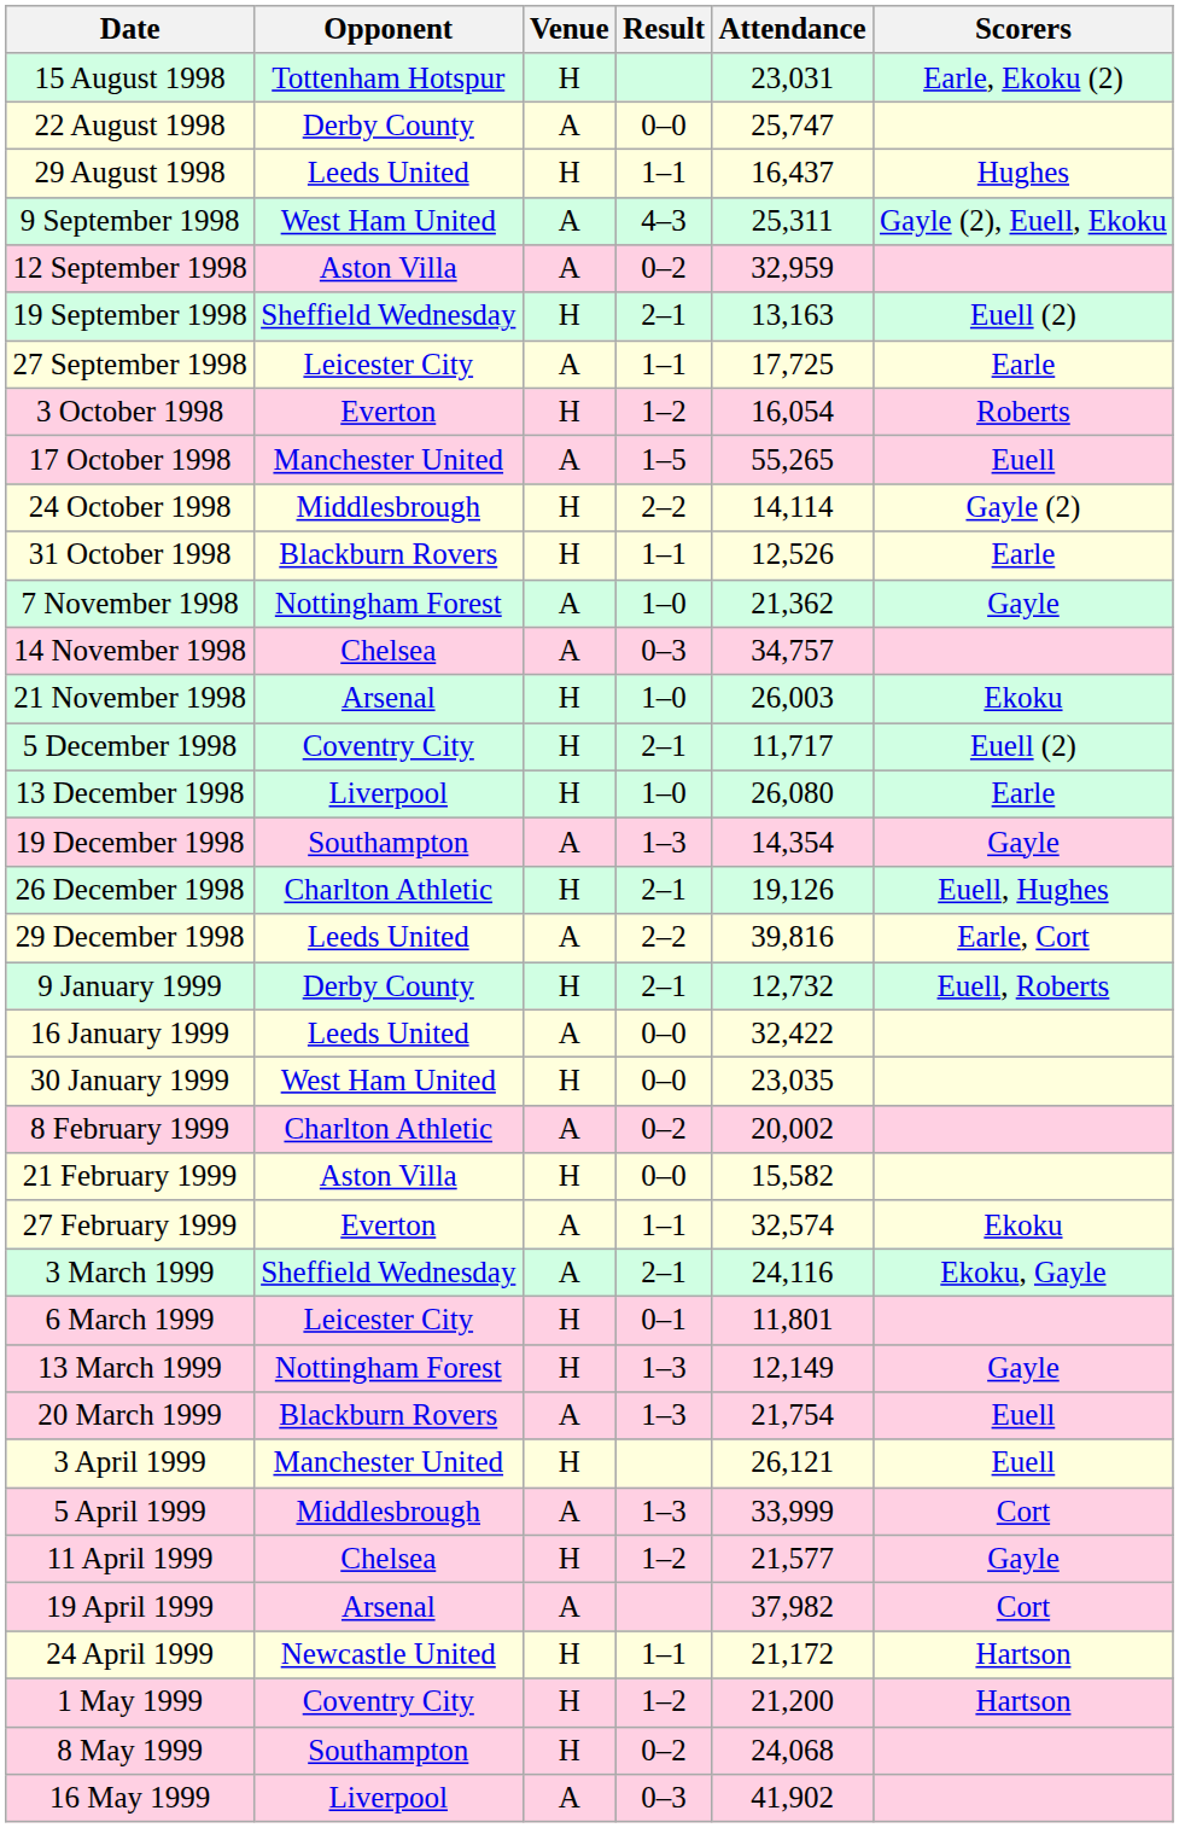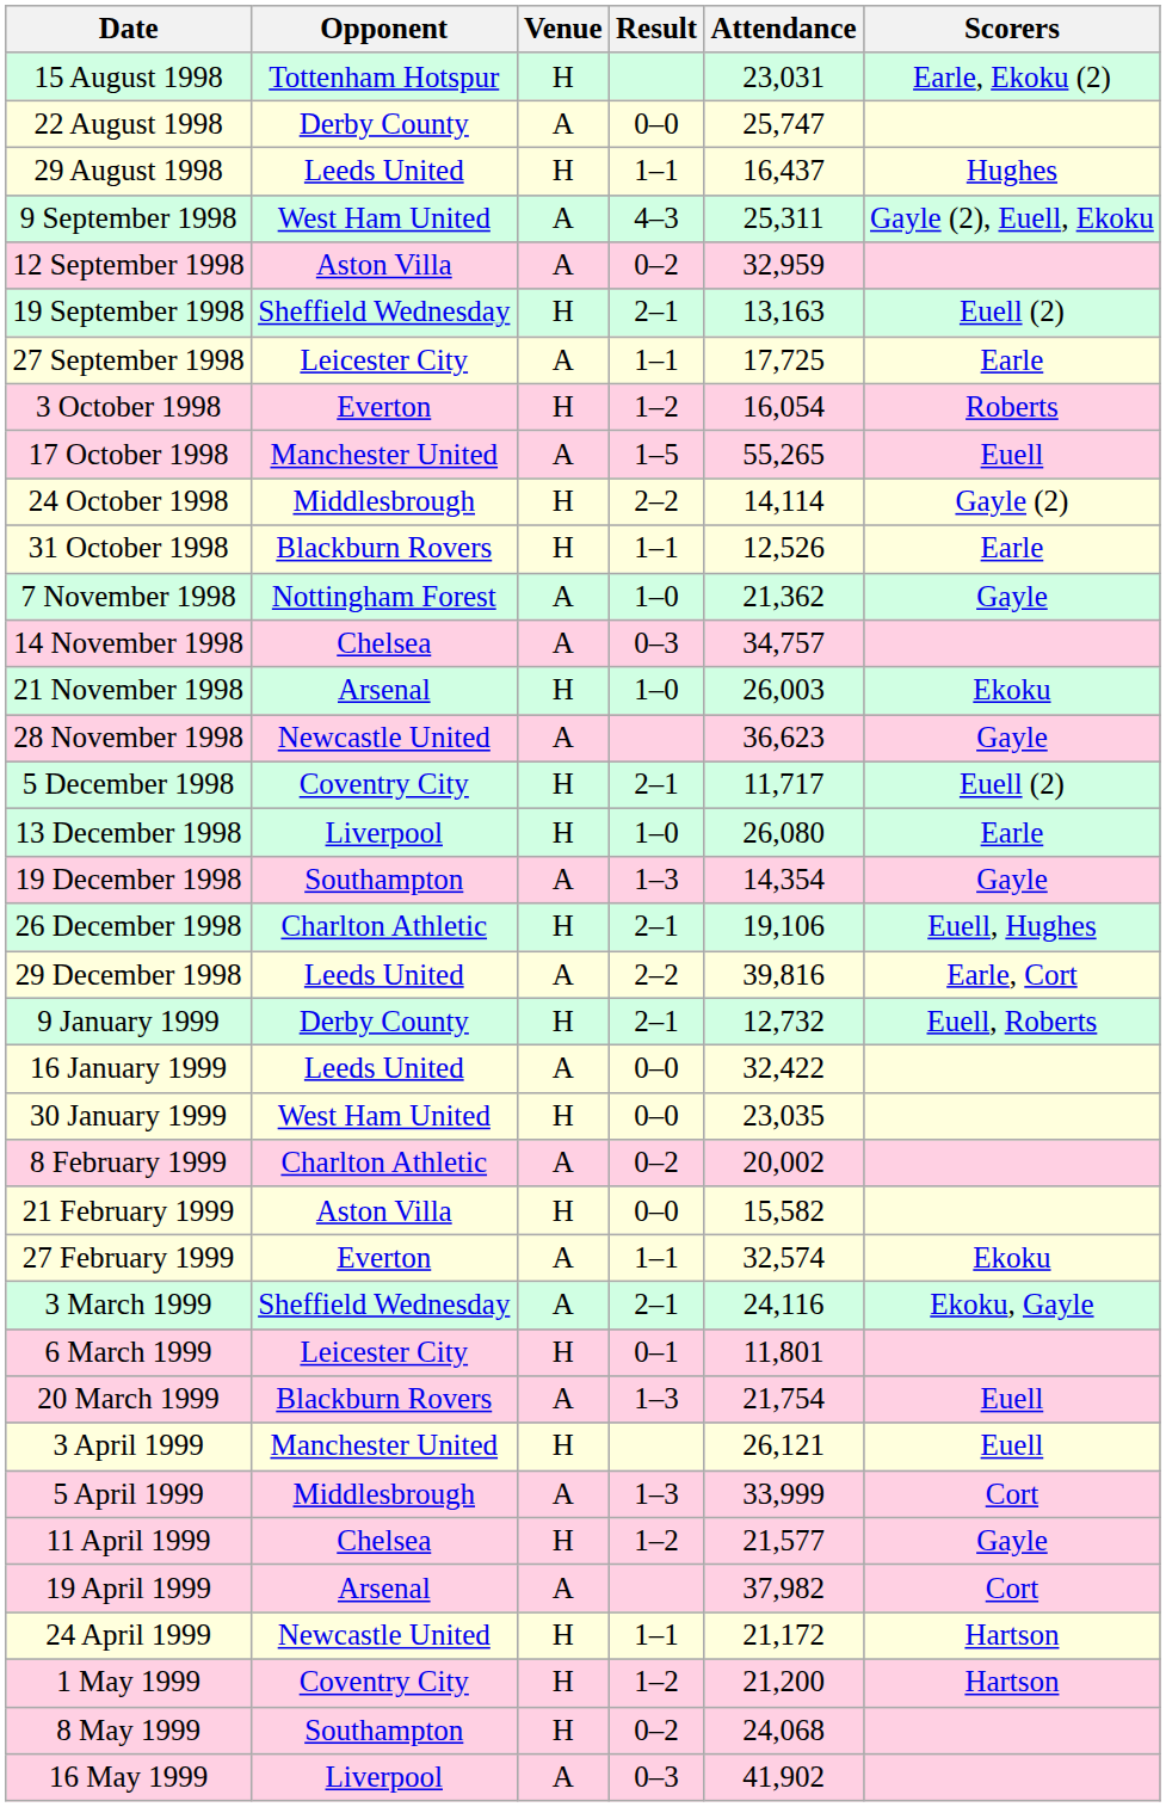+ row: 28 November 1998 | Newcastle United | A | 36,623 | Gayle
26 December 1998 | Attendance: 19,126 -> 19,106
- row: 13 March 1999 | Nottingham Forest | H | 1–3 | 12,149 | Gayle
